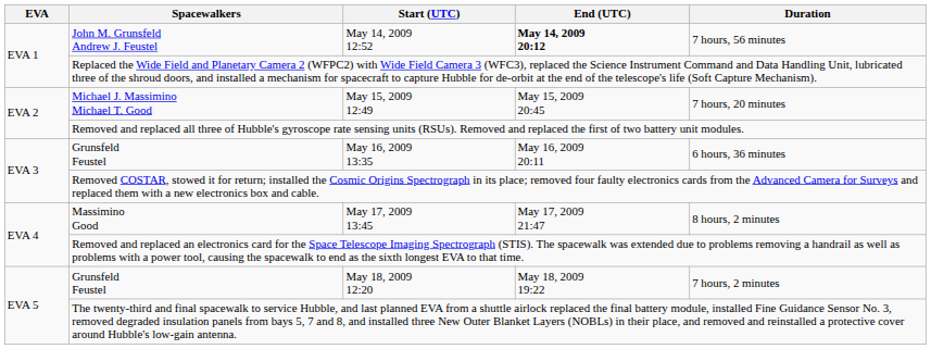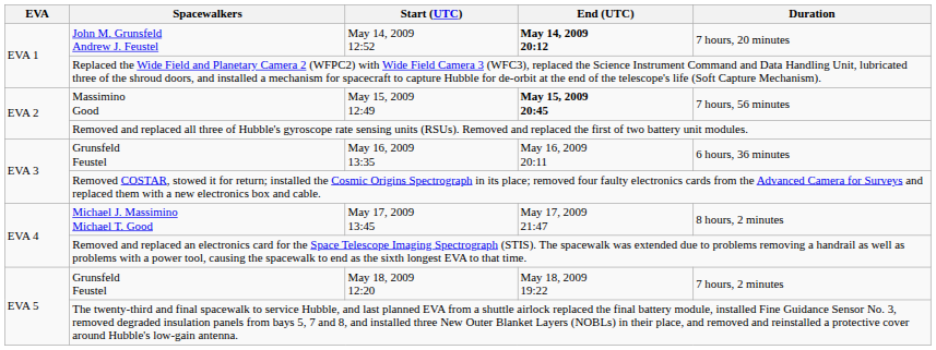May 14, 2009 12:52 | Duration: 7 hours, 56 minutes -> 7 hours, 20 minutes
May 15, 2009 12:49 | Spacewalkers: Michael J. Massimino Michael T. Good -> Massimino Good
May 15, 2009 12:49 | End (UTC): normal -> bold
May 15, 2009 12:49 | Duration: 7 hours, 20 minutes -> 7 hours, 56 minutes
May 17, 2009 13:45 | Spacewalkers: Massimino Good -> Michael J. Massimino Michael T. Good
